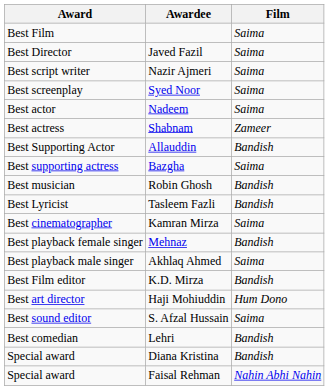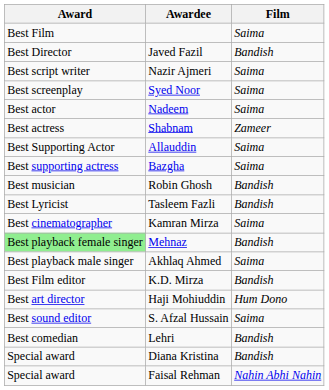Javed Fazil | Film: Saima -> Bandish
Allauddin | Film: Bandish -> Saima
Mehnaz | Award: no background -> lightgreen background
